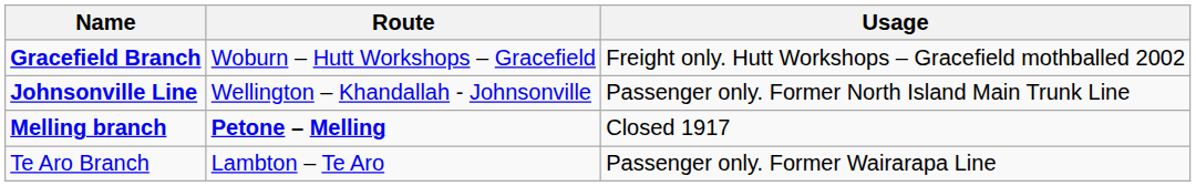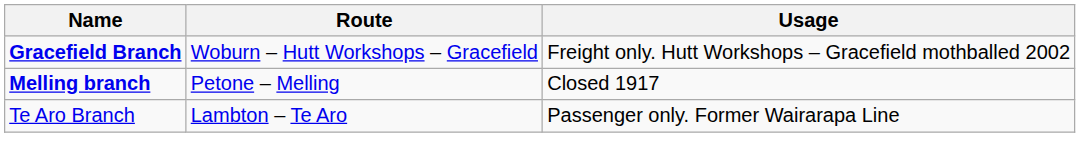- row: Johnsonville Line | Wellington – Khandallah - Johnsonville | Passenger only. Former North Island Main Trunk Line
Melling branch | Route: bold -> normal
